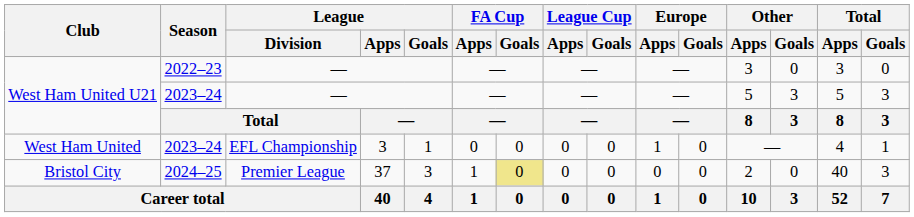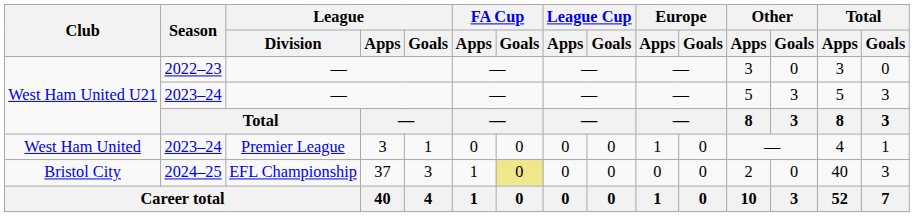West Ham United | League / Division: EFL Championship -> Premier League
Bristol City | League / Division: Premier League -> EFL Championship
